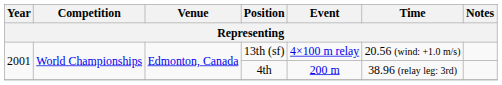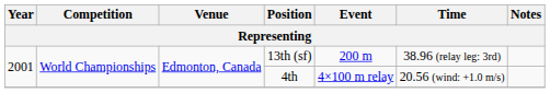13th (sf) | Event: 4×100 m relay -> 200 m
13th (sf) | Time: 20.56 (wind: +1.0 m/s) -> 38.96 (relay leg: 3rd)
4th | Event: 200 m -> 4×100 m relay
4th | Time: 38.96 (relay leg: 3rd) -> 20.56 (wind: +1.0 m/s)
